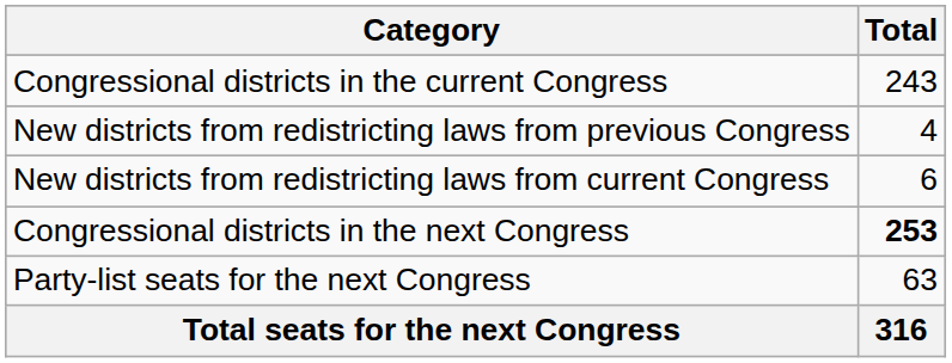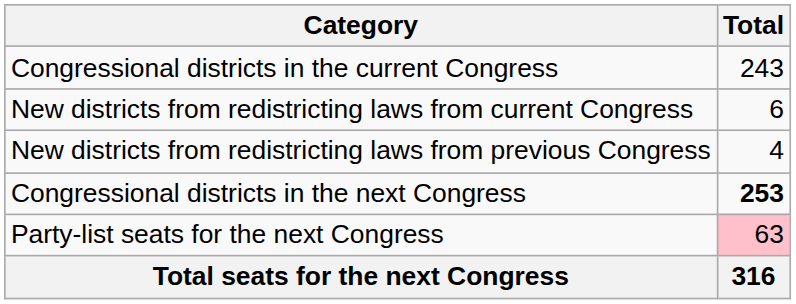rows swapped: New districts from redistricting laws from previous Congress <-> New districts from redistricting laws from current Congress
Party-list seats for the next Congress | Total: no background -> pink background
